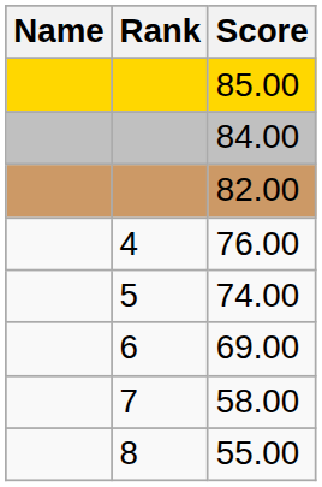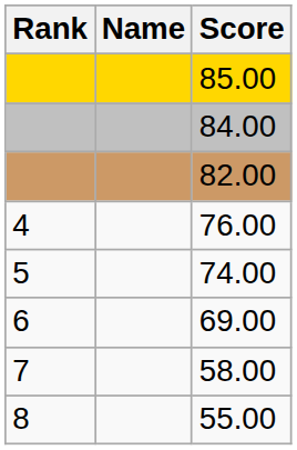columns swapped: Rank <-> Name
